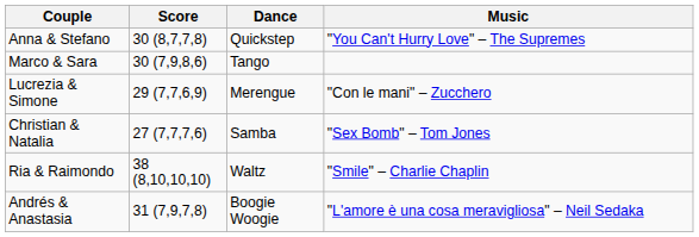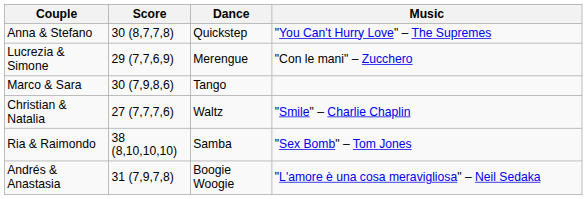rows swapped: Marco & Sara <-> Lucrezia & Simone
Christian & Natalia | Dance: Samba -> Waltz
Christian & Natalia | Music: "Sex Bomb" – Tom Jones -> "Smile" – Charlie Chaplin
Ria & Raimondo | Dance: Waltz -> Samba
Ria & Raimondo | Music: "Smile" – Charlie Chaplin -> "Sex Bomb" – Tom Jones
